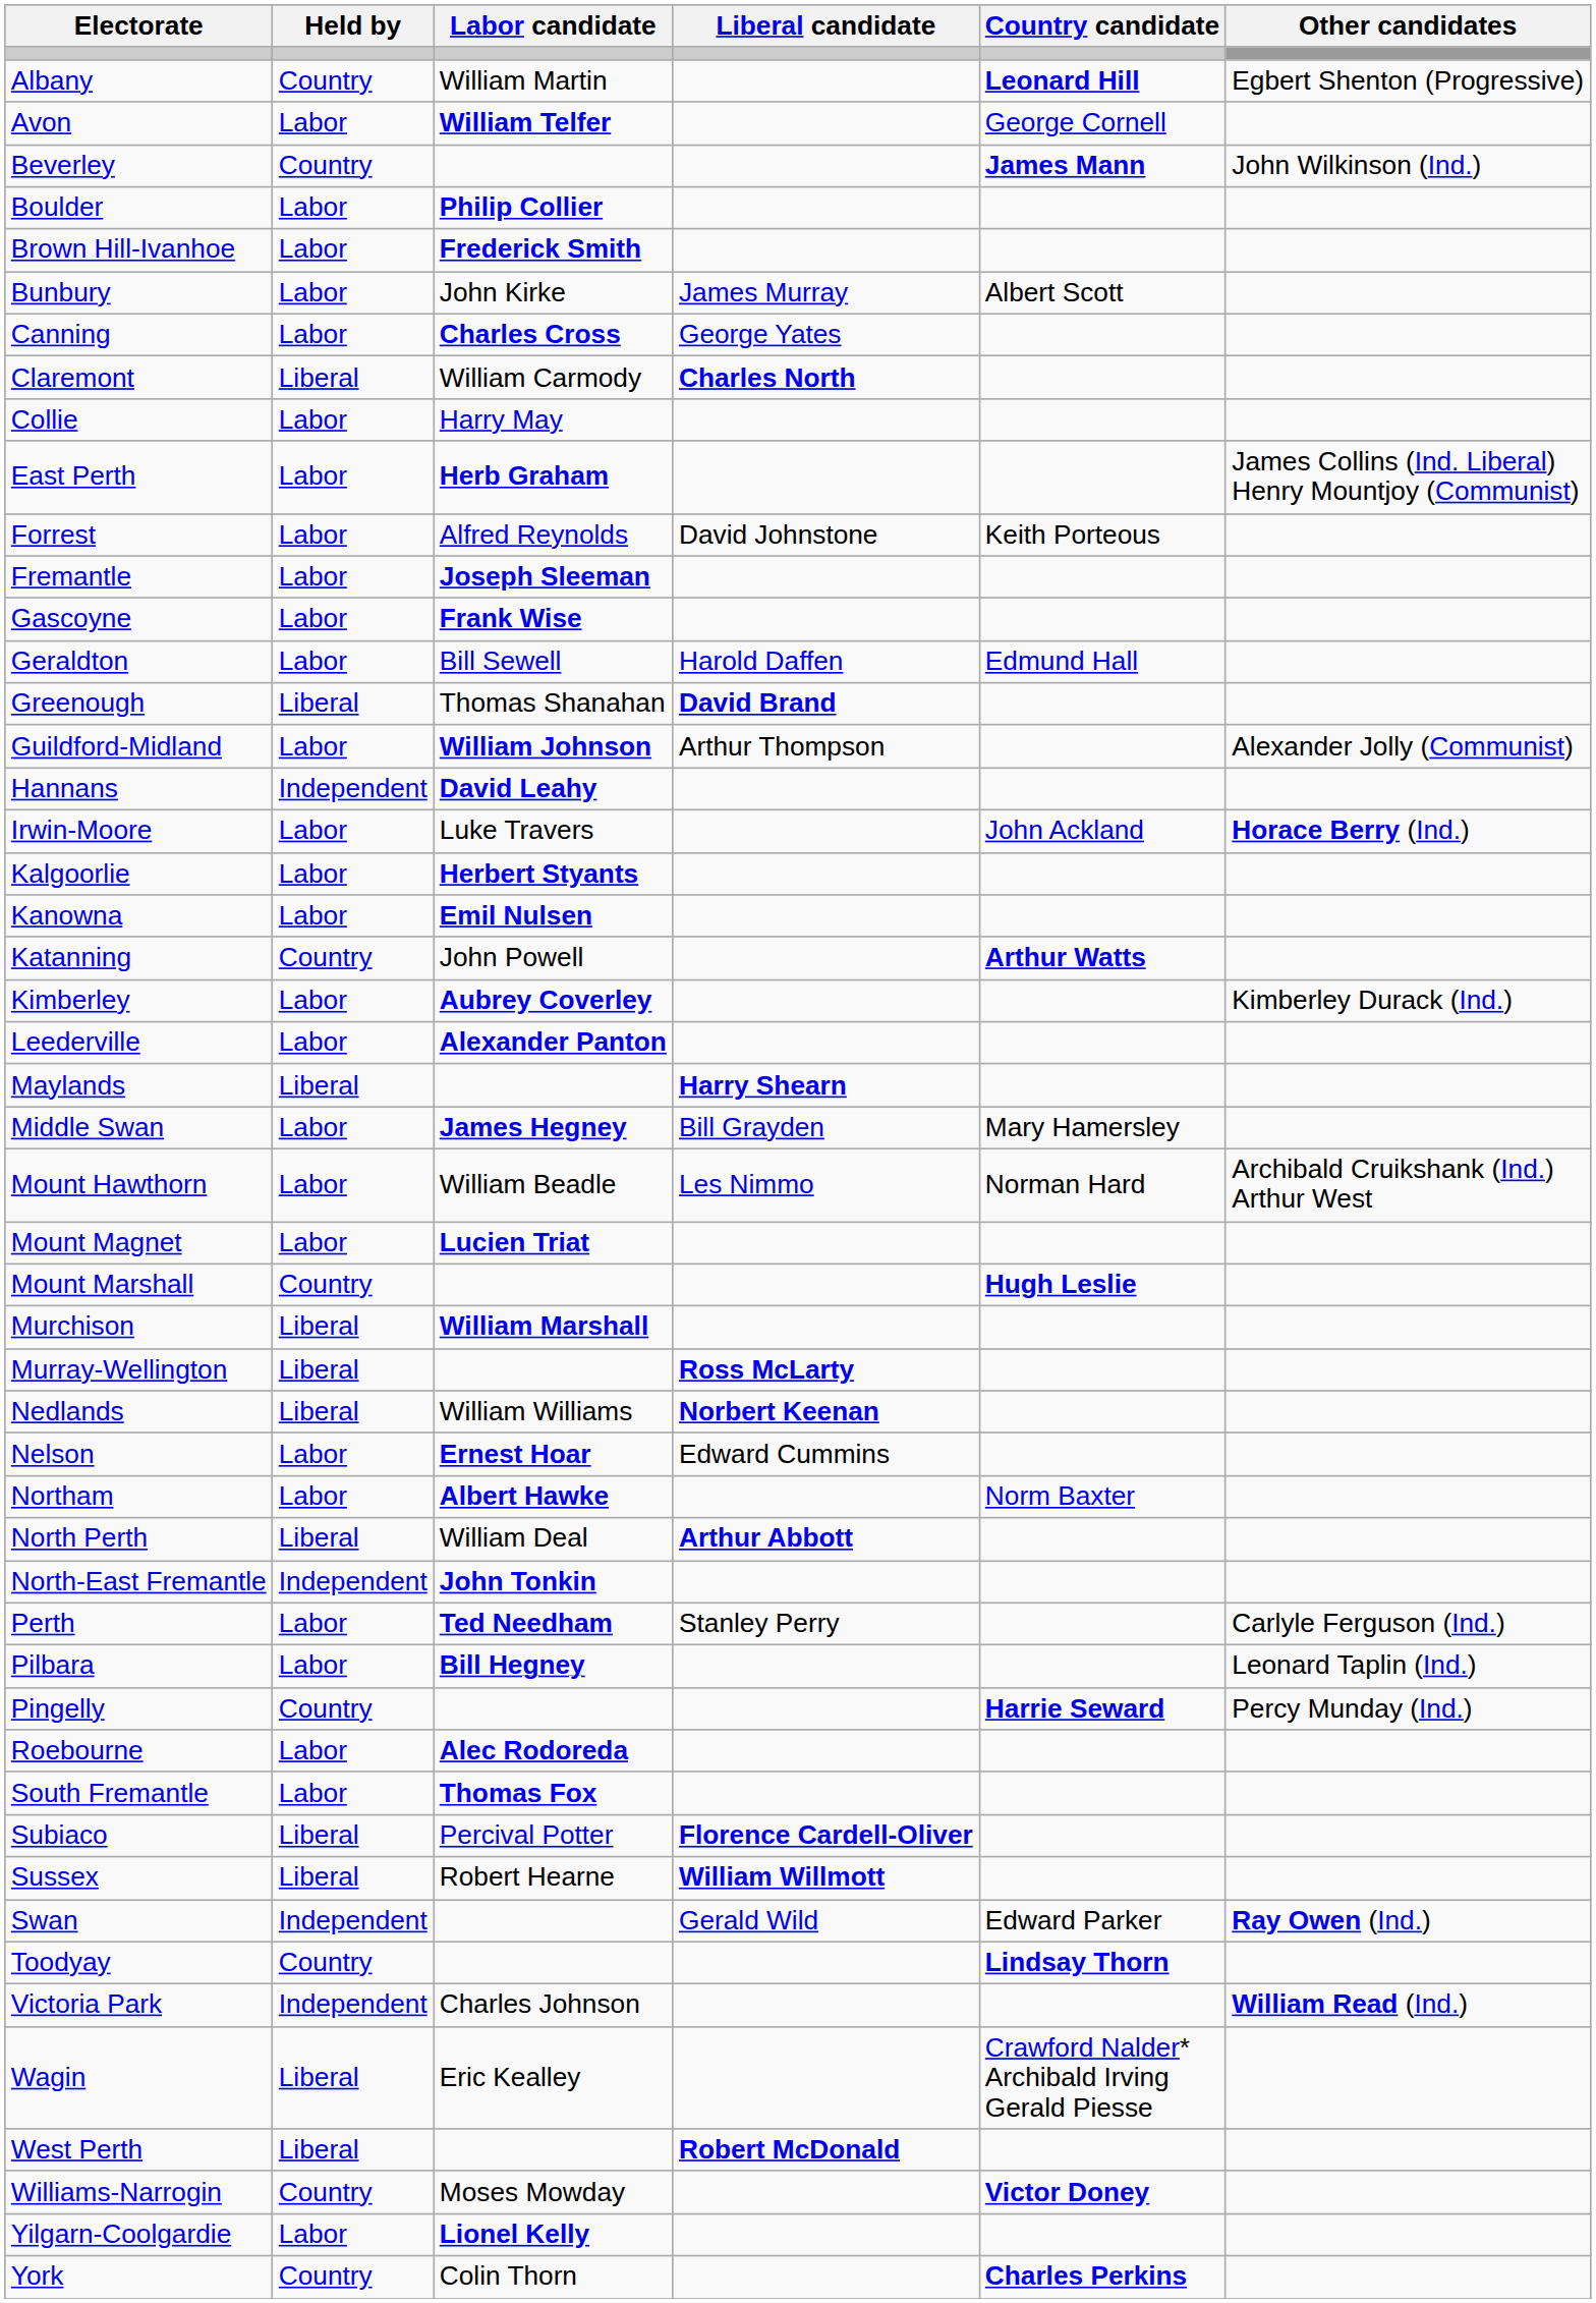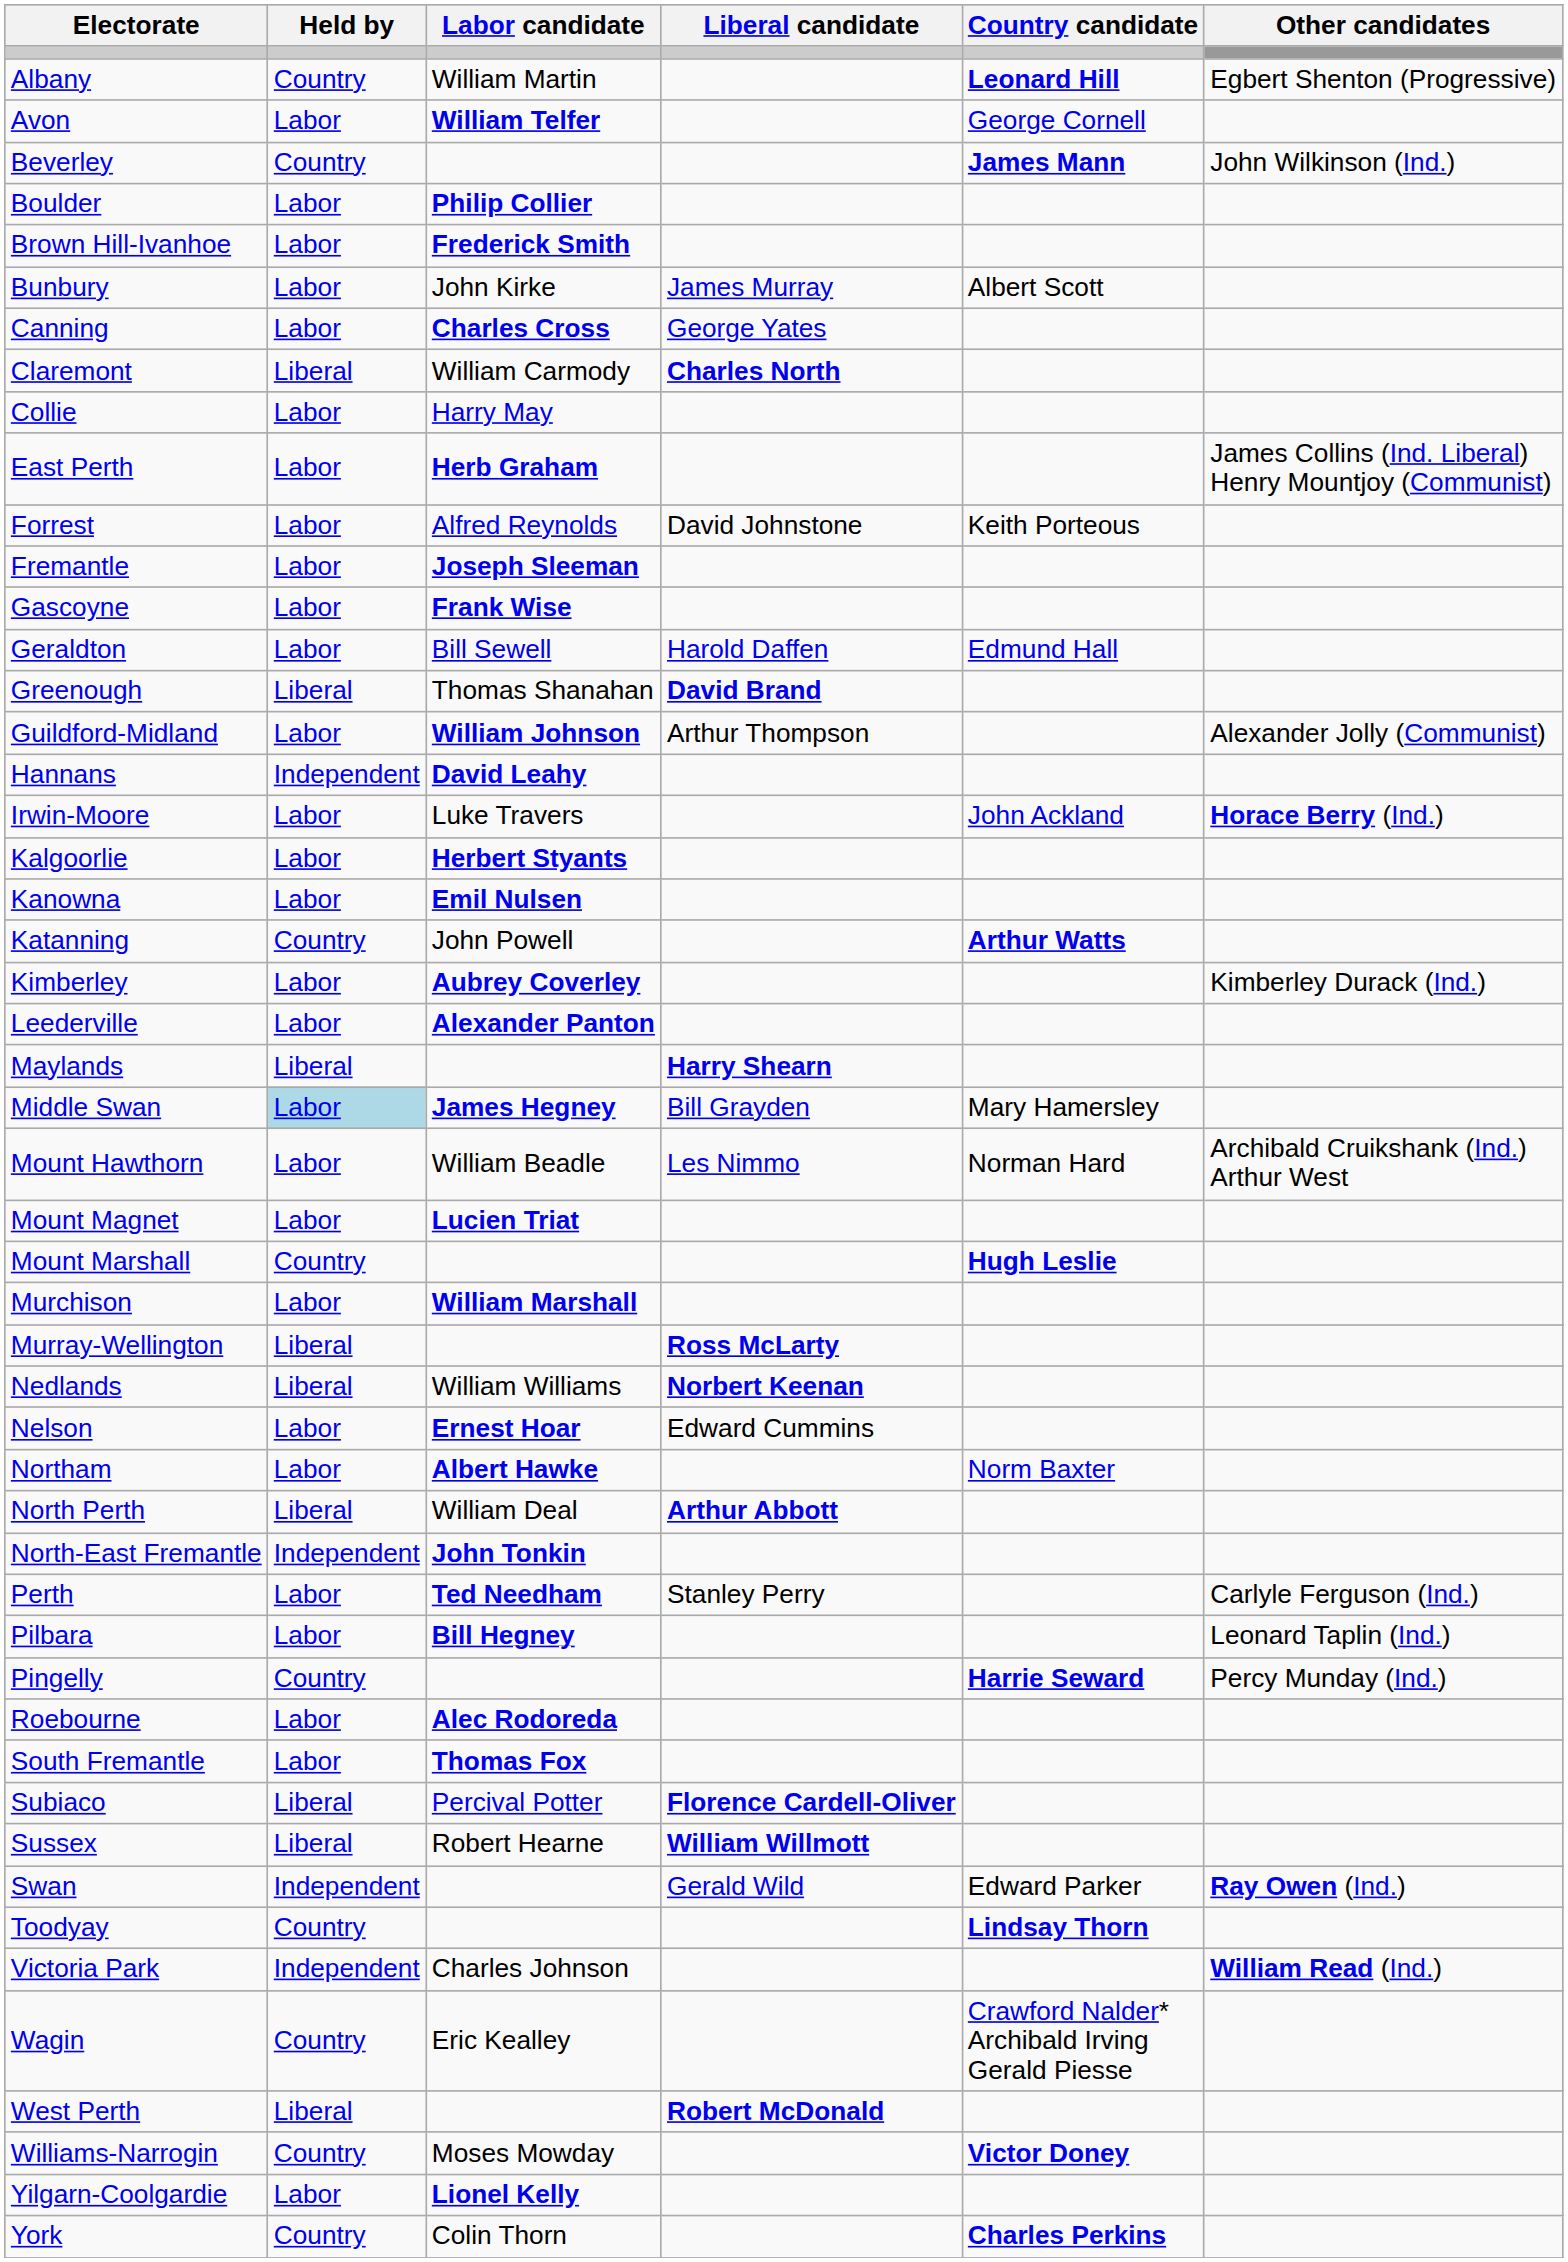Middle Swan | Held by: no background -> lightblue background
Murchison | Held by: Liberal -> Labor
Wagin | Held by: Liberal -> Country
